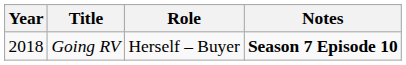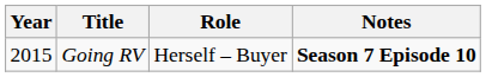Going RV | Year: 2018 -> 2015
